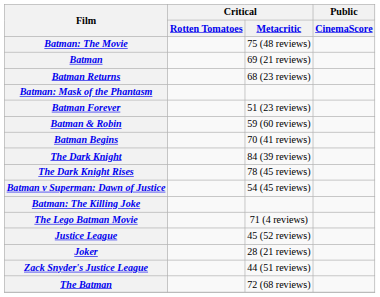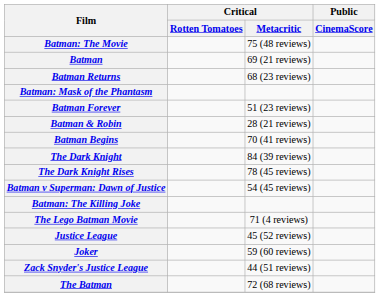Batman & Robin | Critical / Metacritic: 59 (60 reviews) -> 28 (21 reviews)
Joker | Critical / Metacritic: 28 (21 reviews) -> 59 (60 reviews)
